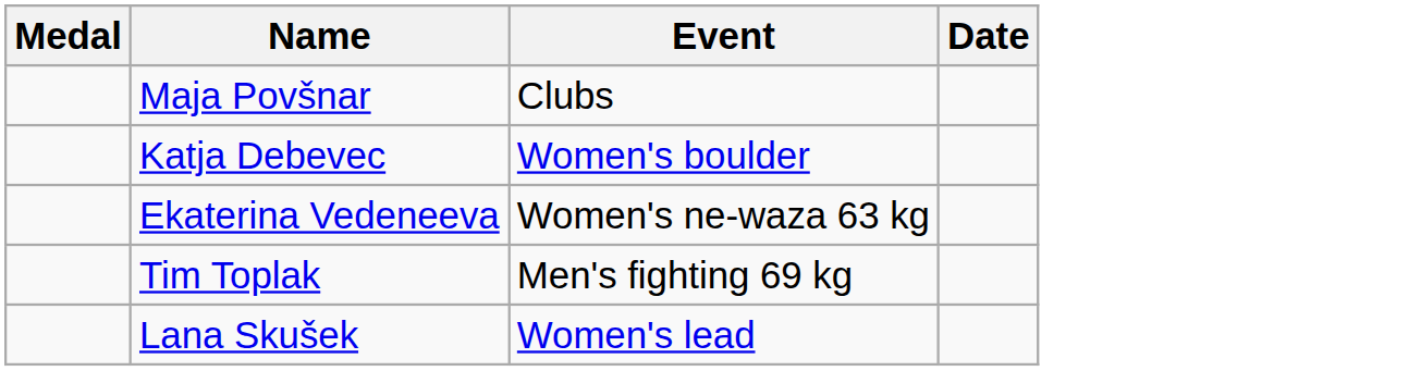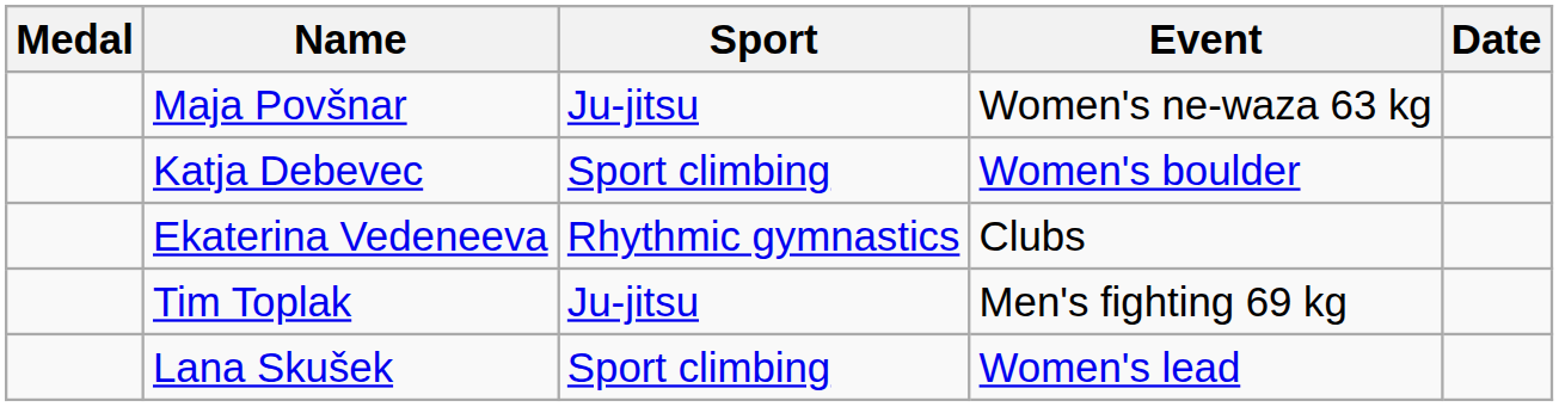+ column: Sport | Ju-jitsu | Sport climbing | Rhythmic gymnastics | Ju-jitsu | Sport climbing
Maja Povšnar | Event: Clubs -> Women's ne-waza 63 kg
Ekaterina Vedeneeva | Event: Women's ne-waza 63 kg -> Clubs
